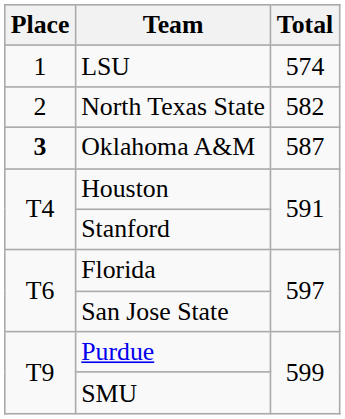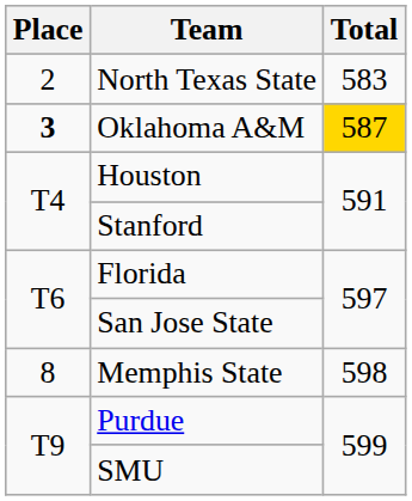- row: 1 | LSU | 574
North Texas State | Total: 582 -> 583
Oklahoma A&M | Total: no background -> gold background
+ row: 8 | Memphis State | 598
